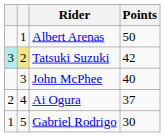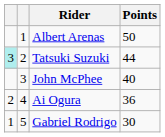Tatsuki Suzuki | column 2: khaki background -> no background
Tatsuki Suzuki | Points: 42 -> 44
Ai Ogura | Points: 37 -> 36
